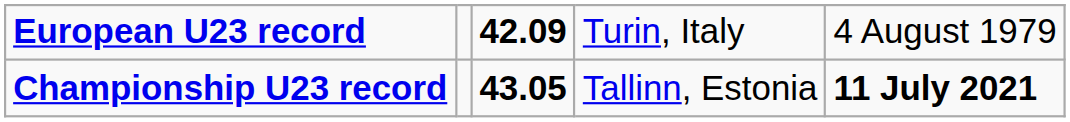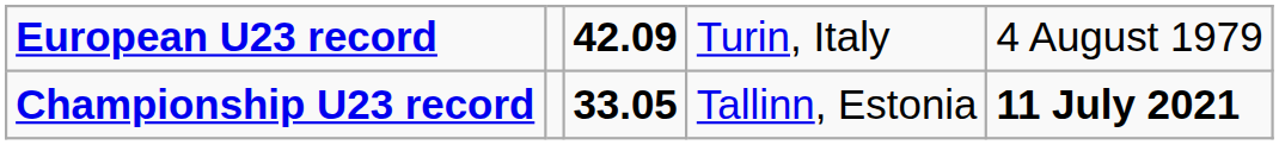Championship U23 record | column 3: 43.05 -> 33.05
